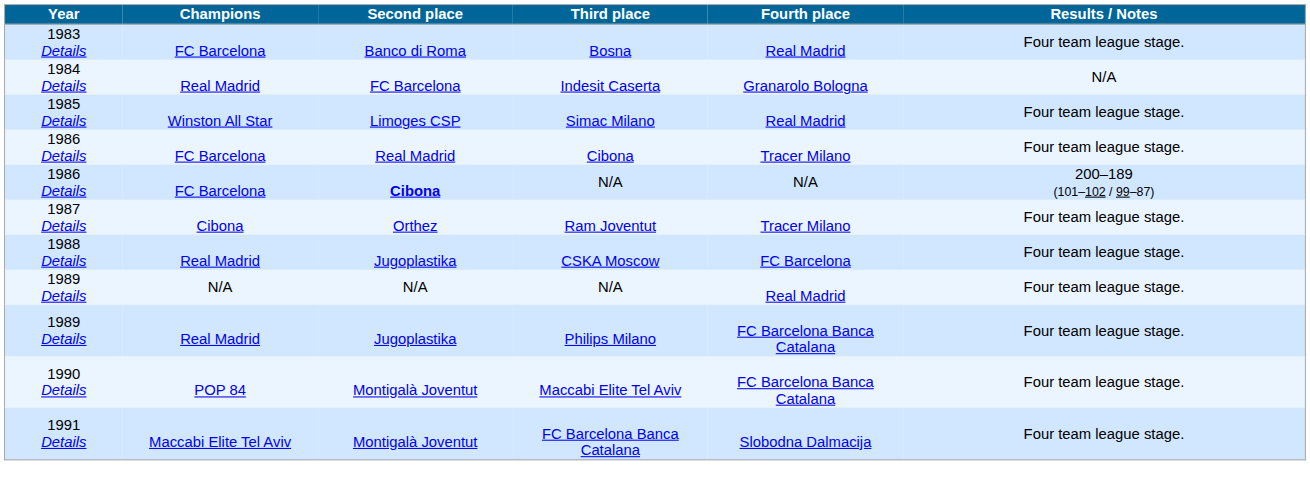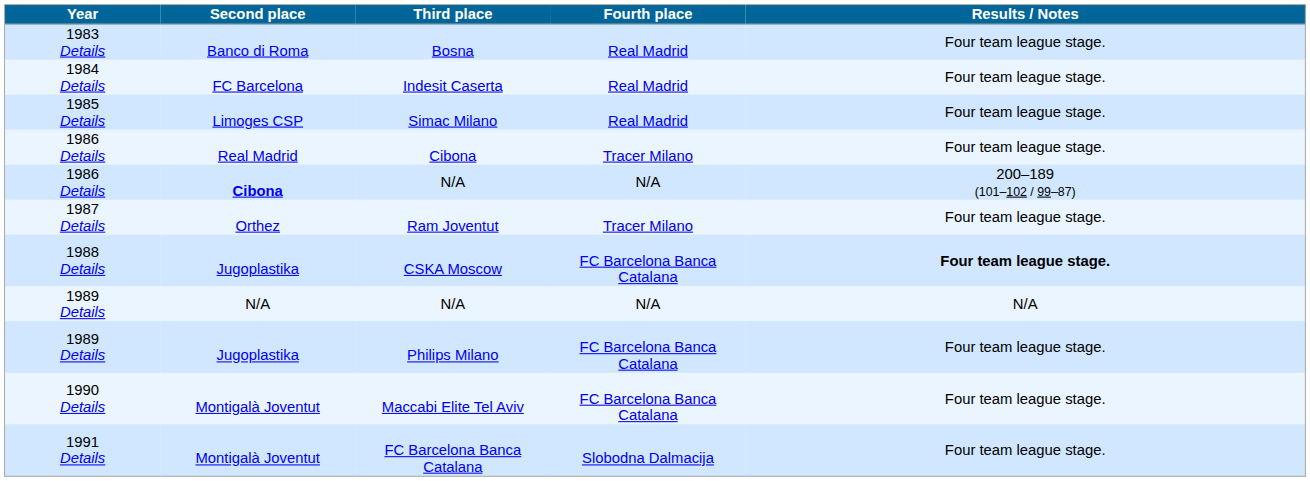- column: Champions | FC Barcelona | Real Madrid | Winston All Star | FC Barcelona | FC Barcelona | Cibona | Real Madrid | N/A | Real Madrid | POP 84 | Maccabi Elite Tel Aviv
Indesit Caserta | Fourth place: Granarolo Bologna -> Real Madrid
Indesit Caserta | Results / Notes: N/A -> Four team league stage.
CSKA Moscow | Fourth place: FC Barcelona -> FC Barcelona Banca Catalana
CSKA Moscow | Results / Notes: normal -> bold
1989 Details / N/A | Fourth place: Real Madrid -> N/A
1989 Details / N/A | Results / Notes: Four team league stage. -> N/A
